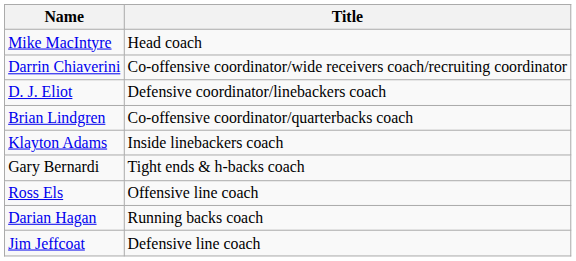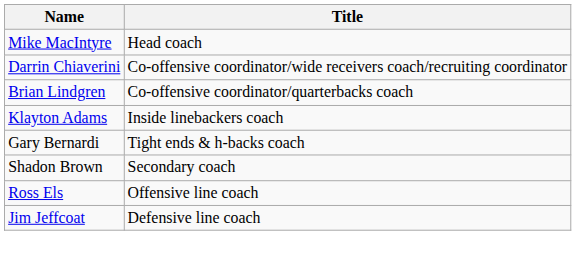- row: D. J. Eliot | Defensive coordinator/linebackers coach
+ row: Shadon Brown | Secondary coach
- row: Darian Hagan | Running backs coach
